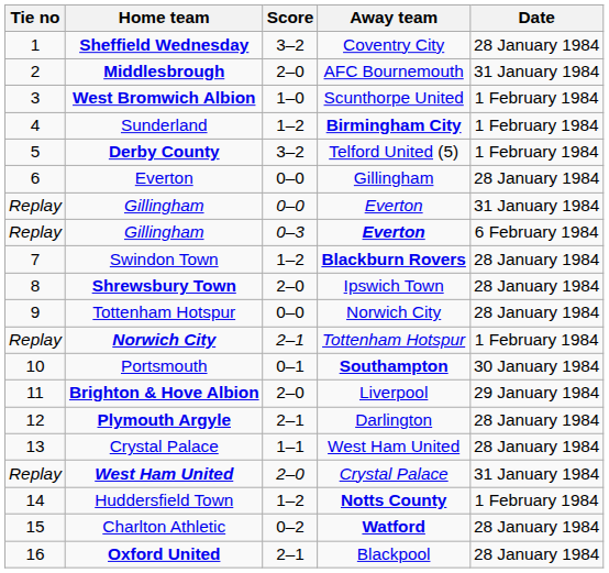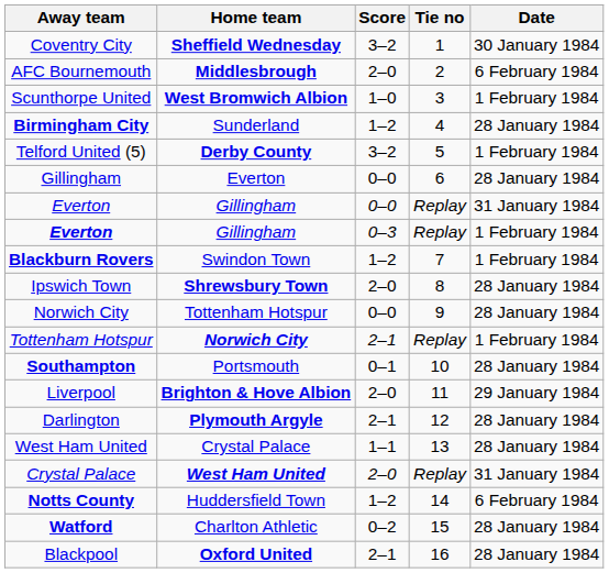columns swapped: Tie no <-> Away team
Sheffield Wednesday | Date: 28 January 1984 -> 30 January 1984
Middlesbrough | Date: 31 January 1984 -> 6 February 1984
Sunderland | Date: 1 February 1984 -> 28 January 1984
Gillingham / 0–3 | Date: 6 February 1984 -> 1 February 1984
Swindon Town | Date: 28 January 1984 -> 1 February 1984
Portsmouth | Date: 30 January 1984 -> 28 January 1984
Huddersfield Town | Date: 1 February 1984 -> 6 February 1984
